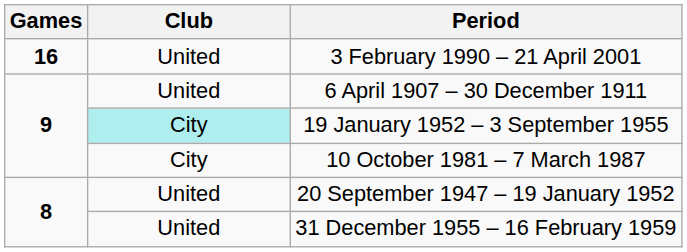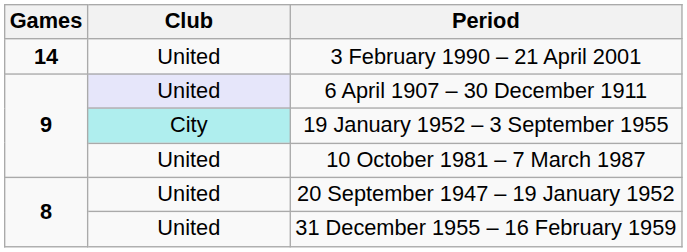3 February 1990 – 21 April 2001 | Games: 16 -> 14
6 April 1907 – 30 December 1911 | Club: no background -> lavender background
10 October 1981 – 7 March 1987 | Club: City -> United
